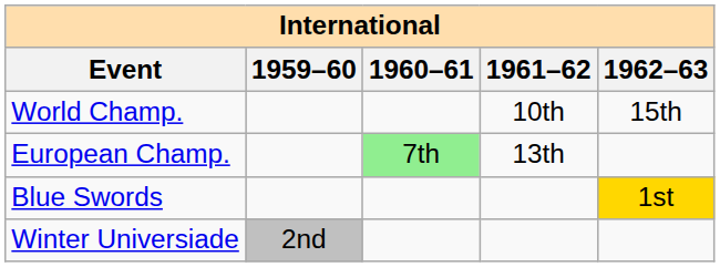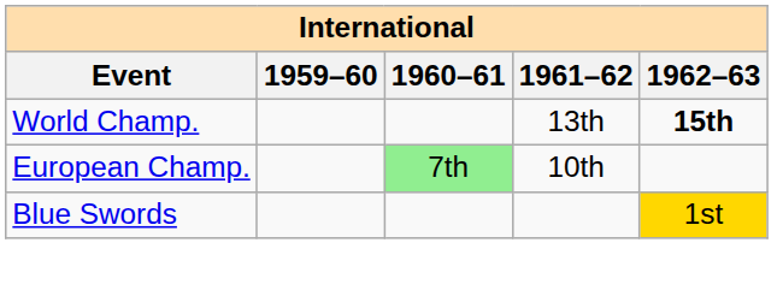World Champ. | 1961–62: 10th -> 13th
World Champ. | 1962–63: normal -> bold
European Champ. | 1961–62: 13th -> 10th
- row: Winter Universiade | 2nd
